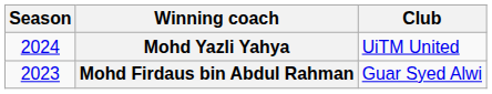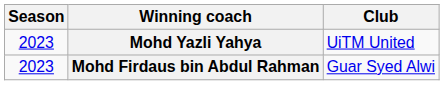Mohd Yazli Yahya | Season: 2024 -> 2023
